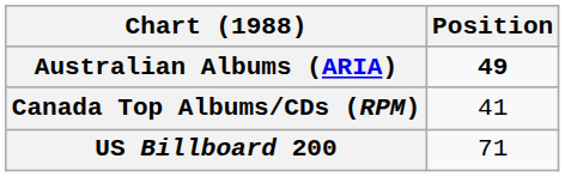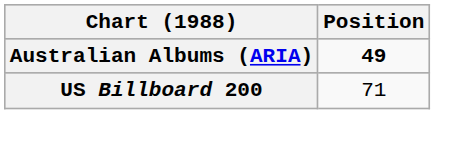- row: Canada Top Albums/CDs (RPM) | 41
